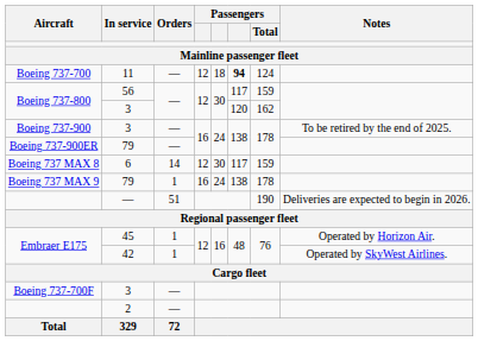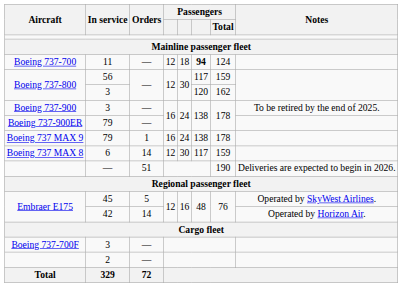rows swapped: 6 <-> Boeing 737 MAX 9 / 79
45 | Orders: 1 -> 5
45 | Notes: Operated by Horizon Air. -> Operated by SkyWest Airlines.
42 | Orders: 1 -> 14
42 | Notes: Operated by SkyWest Airlines. -> Operated by Horizon Air.
